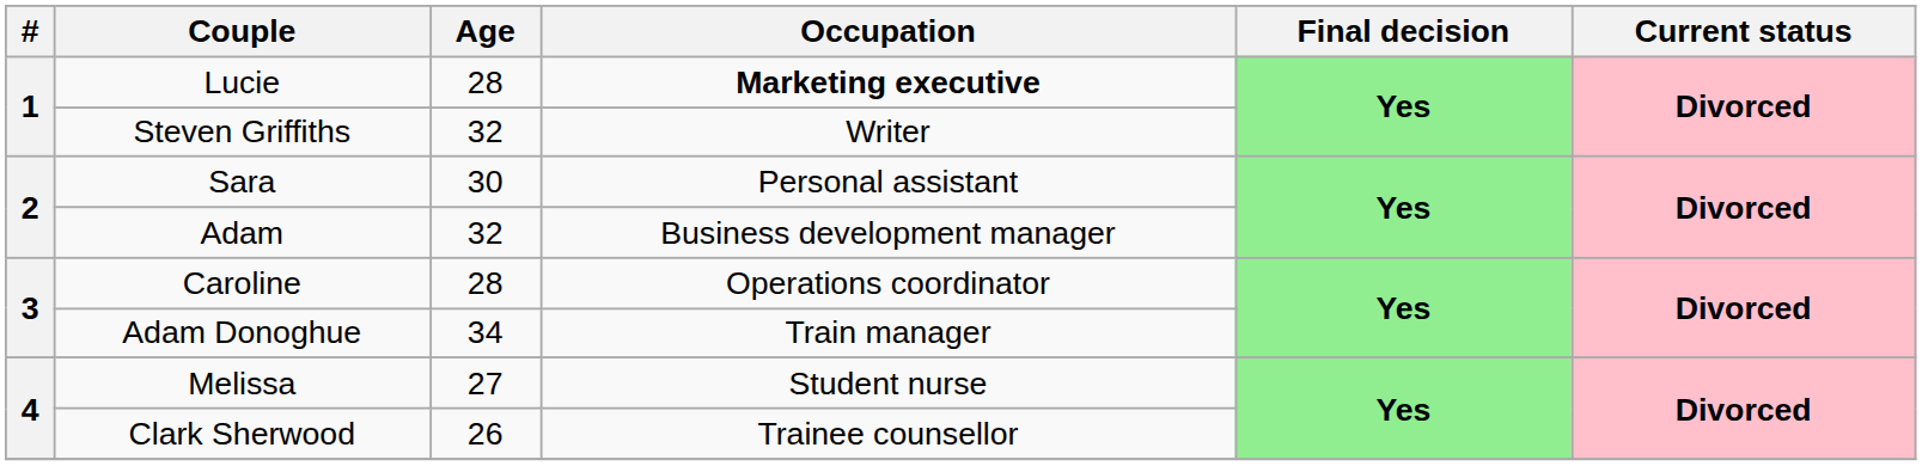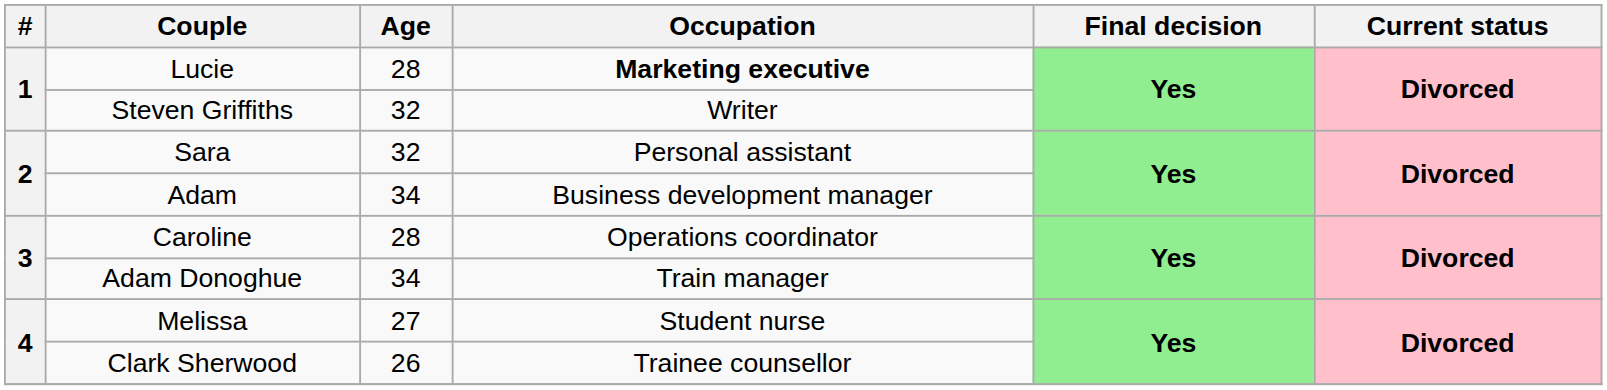Sara | Age: 30 -> 32
Adam | Age: 32 -> 34
